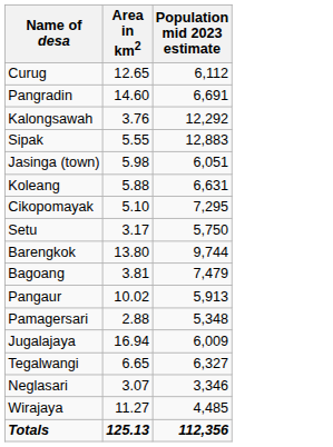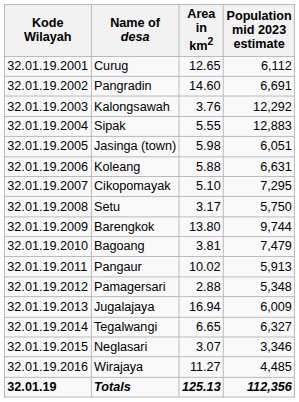+ column: Kode Wilayah | 32.01.19.2001 | 32.01.19.2002 | 32.01.19.2003 | 32.01.19.2004 | 32.01.19.2005 | 32.01.19.2006 | 32.01.19.2007 | 32.01.19.2008 | 32.01.19.2009 | 32.01.19.2010 | 32.01.19.2011 | 32.01.19.2012 | 32.01.19.2013 | 32.01.19.2014 | 32.01.19.2015 | 32.01.19.2016 | 32.01.19
